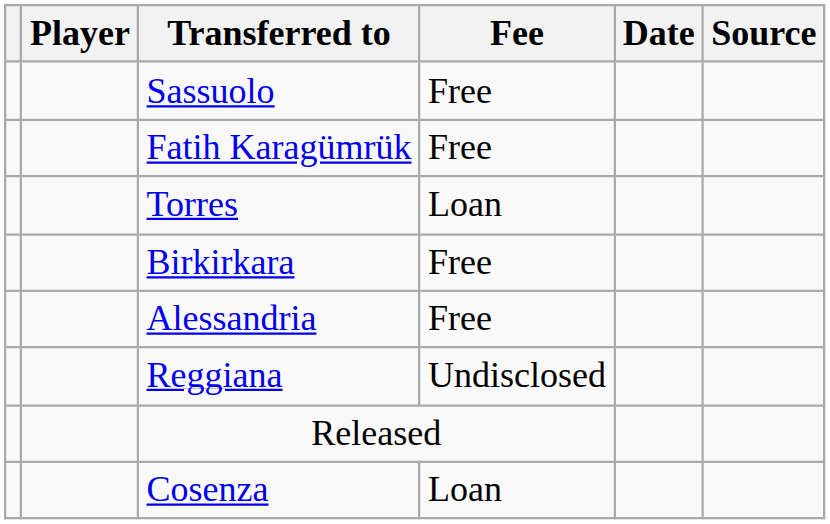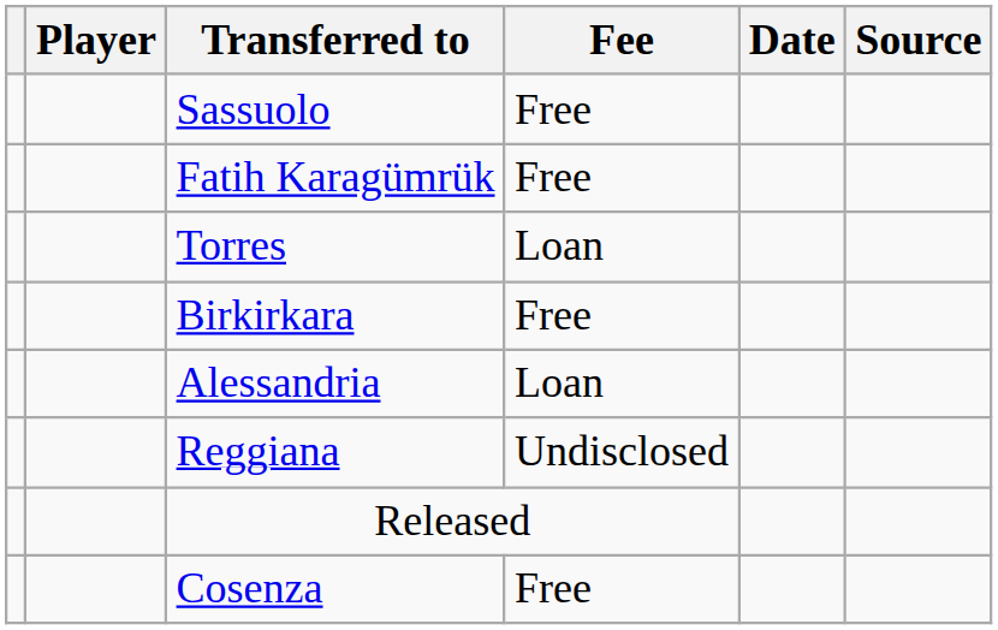Alessandria | Fee: Free -> Loan
Cosenza | Fee: Loan -> Free
